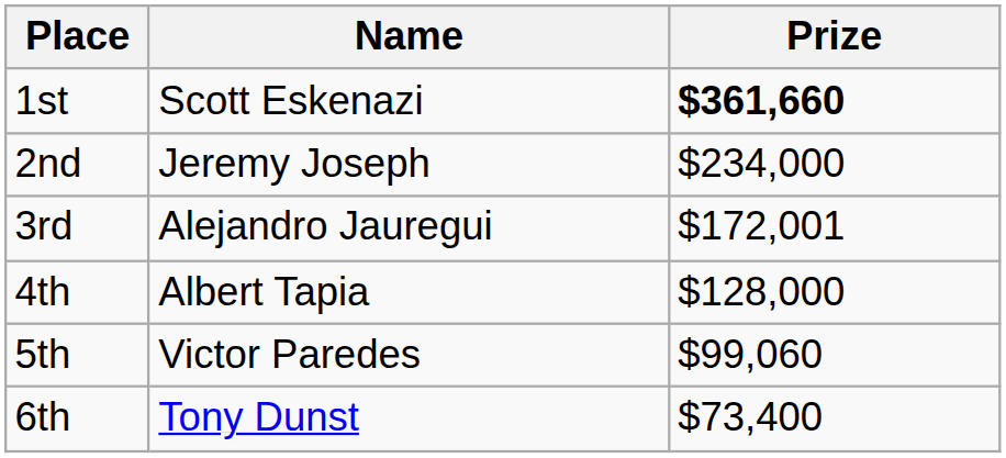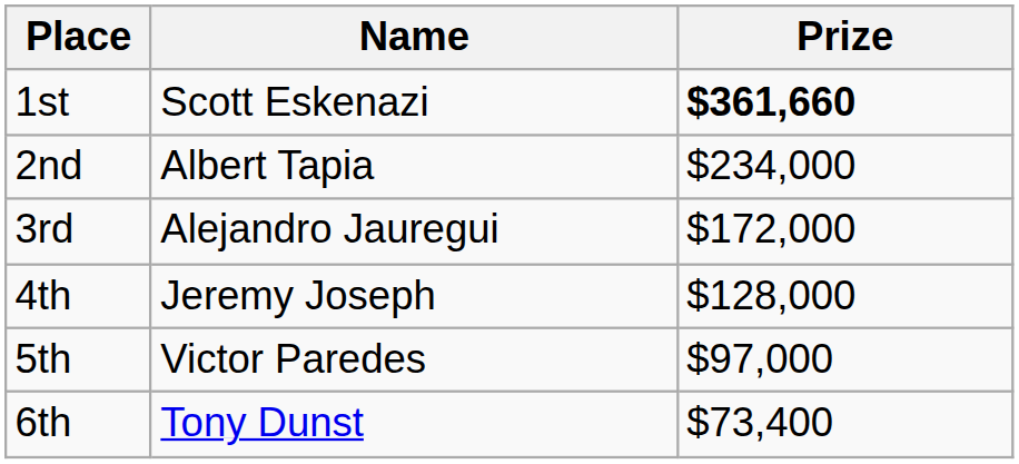2nd | Name: Jeremy Joseph -> Albert Tapia
3rd | Prize: $172,001 -> $172,000
4th | Name: Albert Tapia -> Jeremy Joseph
5th | Prize: $99,060 -> $97,000
